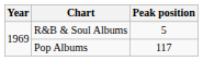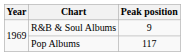R&B & Soul Albums | Peak position: 5 -> 9
